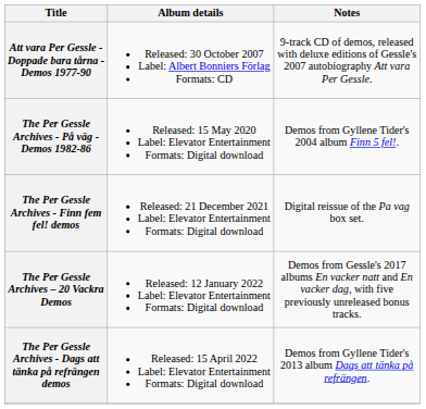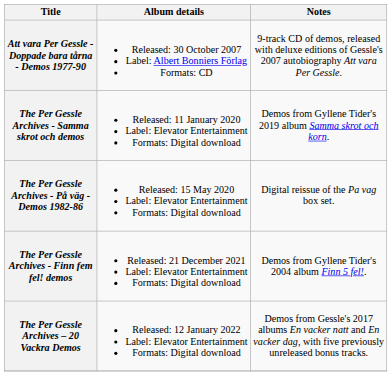+ row: The Per Gessle Archives - Samma skrot och demos | Released: 11 January 2020 Label: Elevator Entertainment Formats: Digital download | Demos from Gyllene Tider's 2019 album Samma skrot och korn.
The Per Gessle Archives - På väg - Demos 1982-86 | Notes: Demos from Gyllene Tider's 2004 album Finn 5 fel!. -> Digital reissue of the Pa vag box set.
The Per Gessle Archives - Finn fem fel! demos | Notes: Digital reissue of the Pa vag box set. -> Demos from Gyllene Tider's 2004 album Finn 5 fel!.
- row: The Per Gessle Archives - Dags att tänka på refrängen demos | Released: 15 April 2022 Label: Elevator Entertainment Formats: Digital download | Demos from Gyllene Tider's 2013 album Dags att tänka på refrängen.
